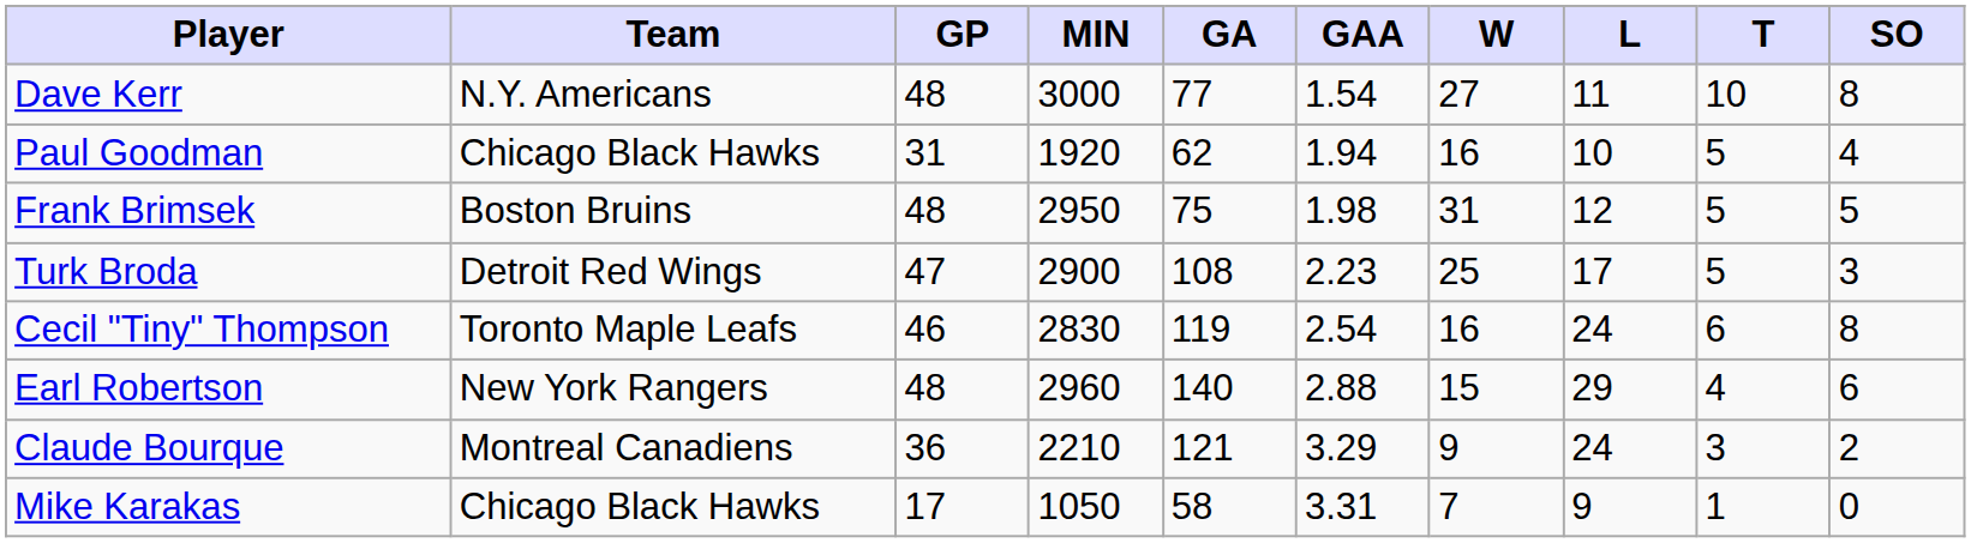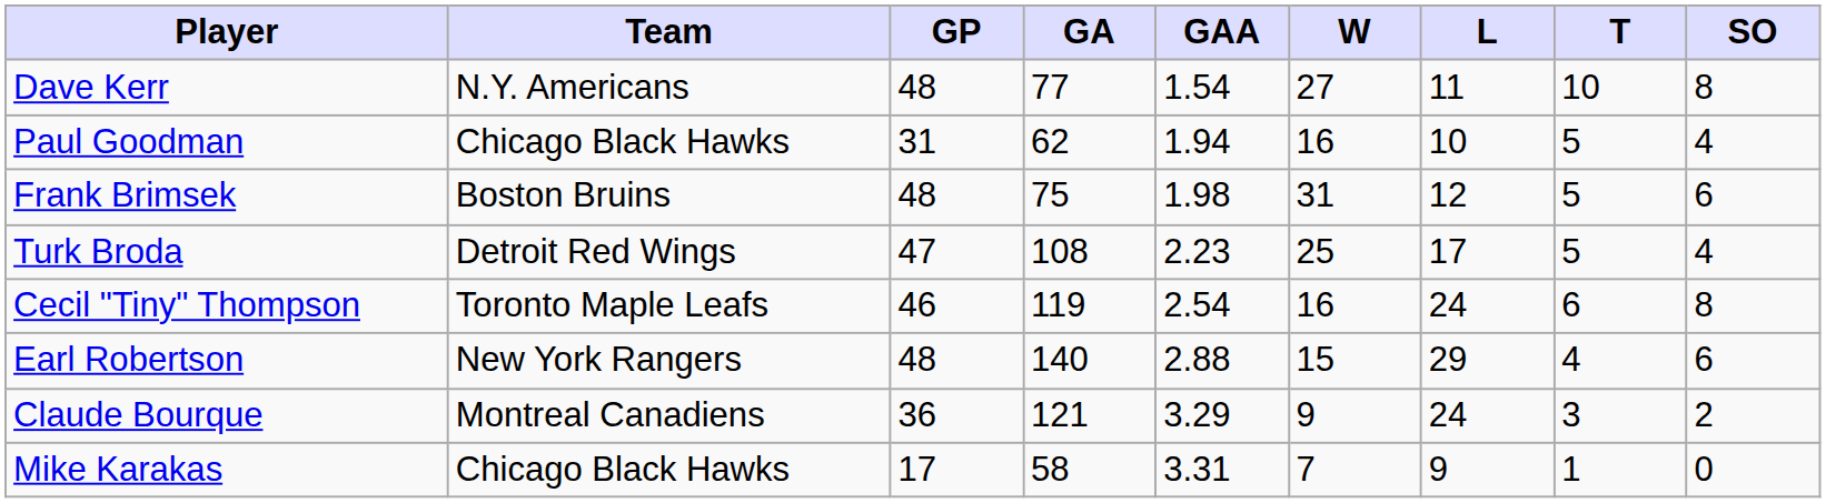- column: MIN | 3000 | 1920 | 2950 | 2900 | 2830 | 2960 | 2210 | 1050
Frank Brimsek | SO: 5 -> 6
Turk Broda | SO: 3 -> 4
